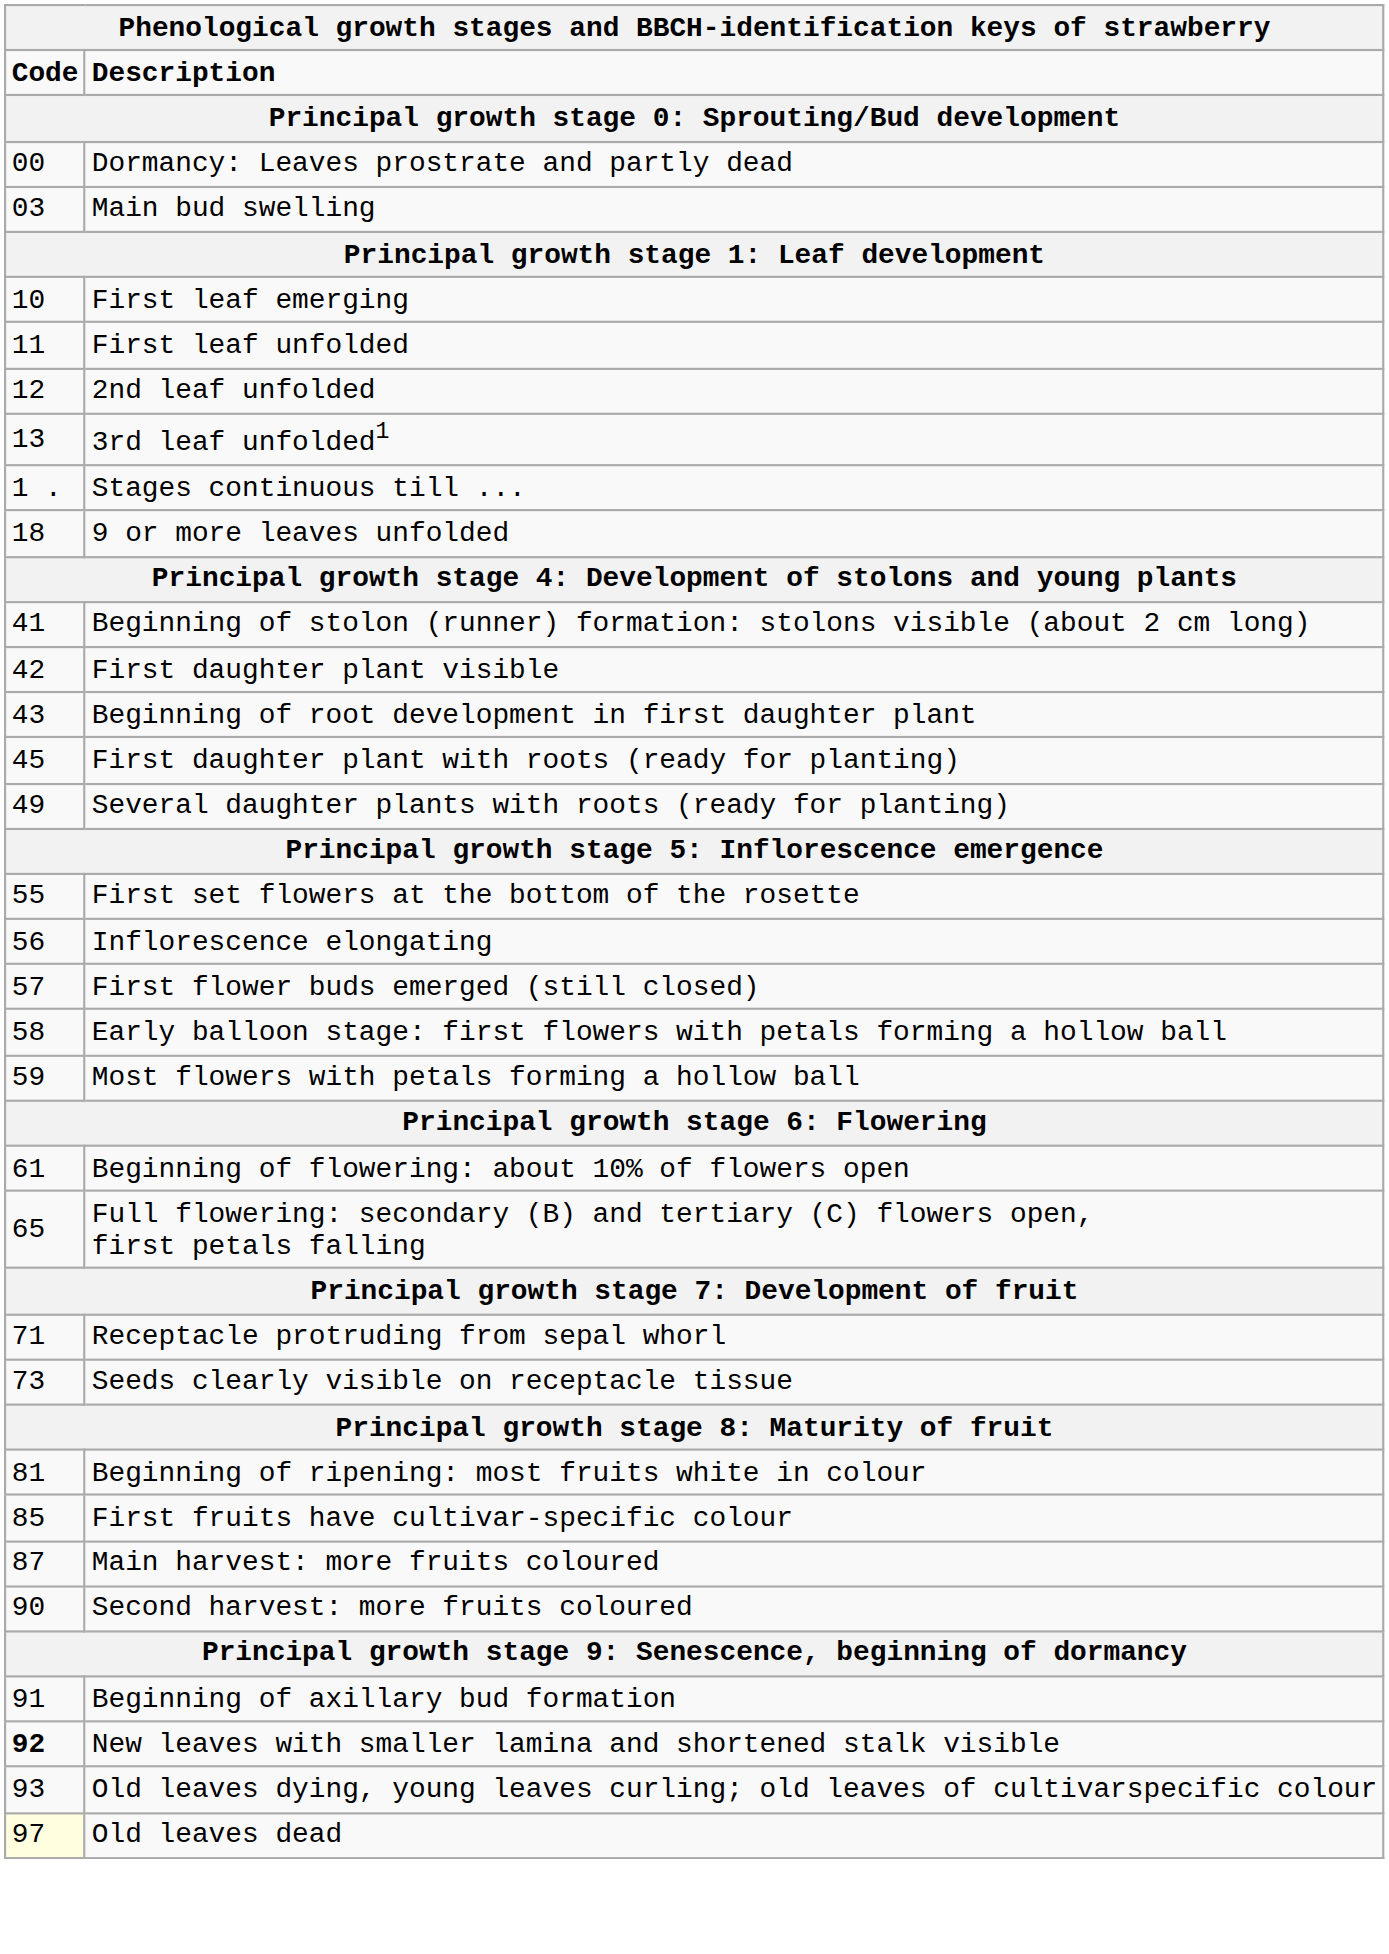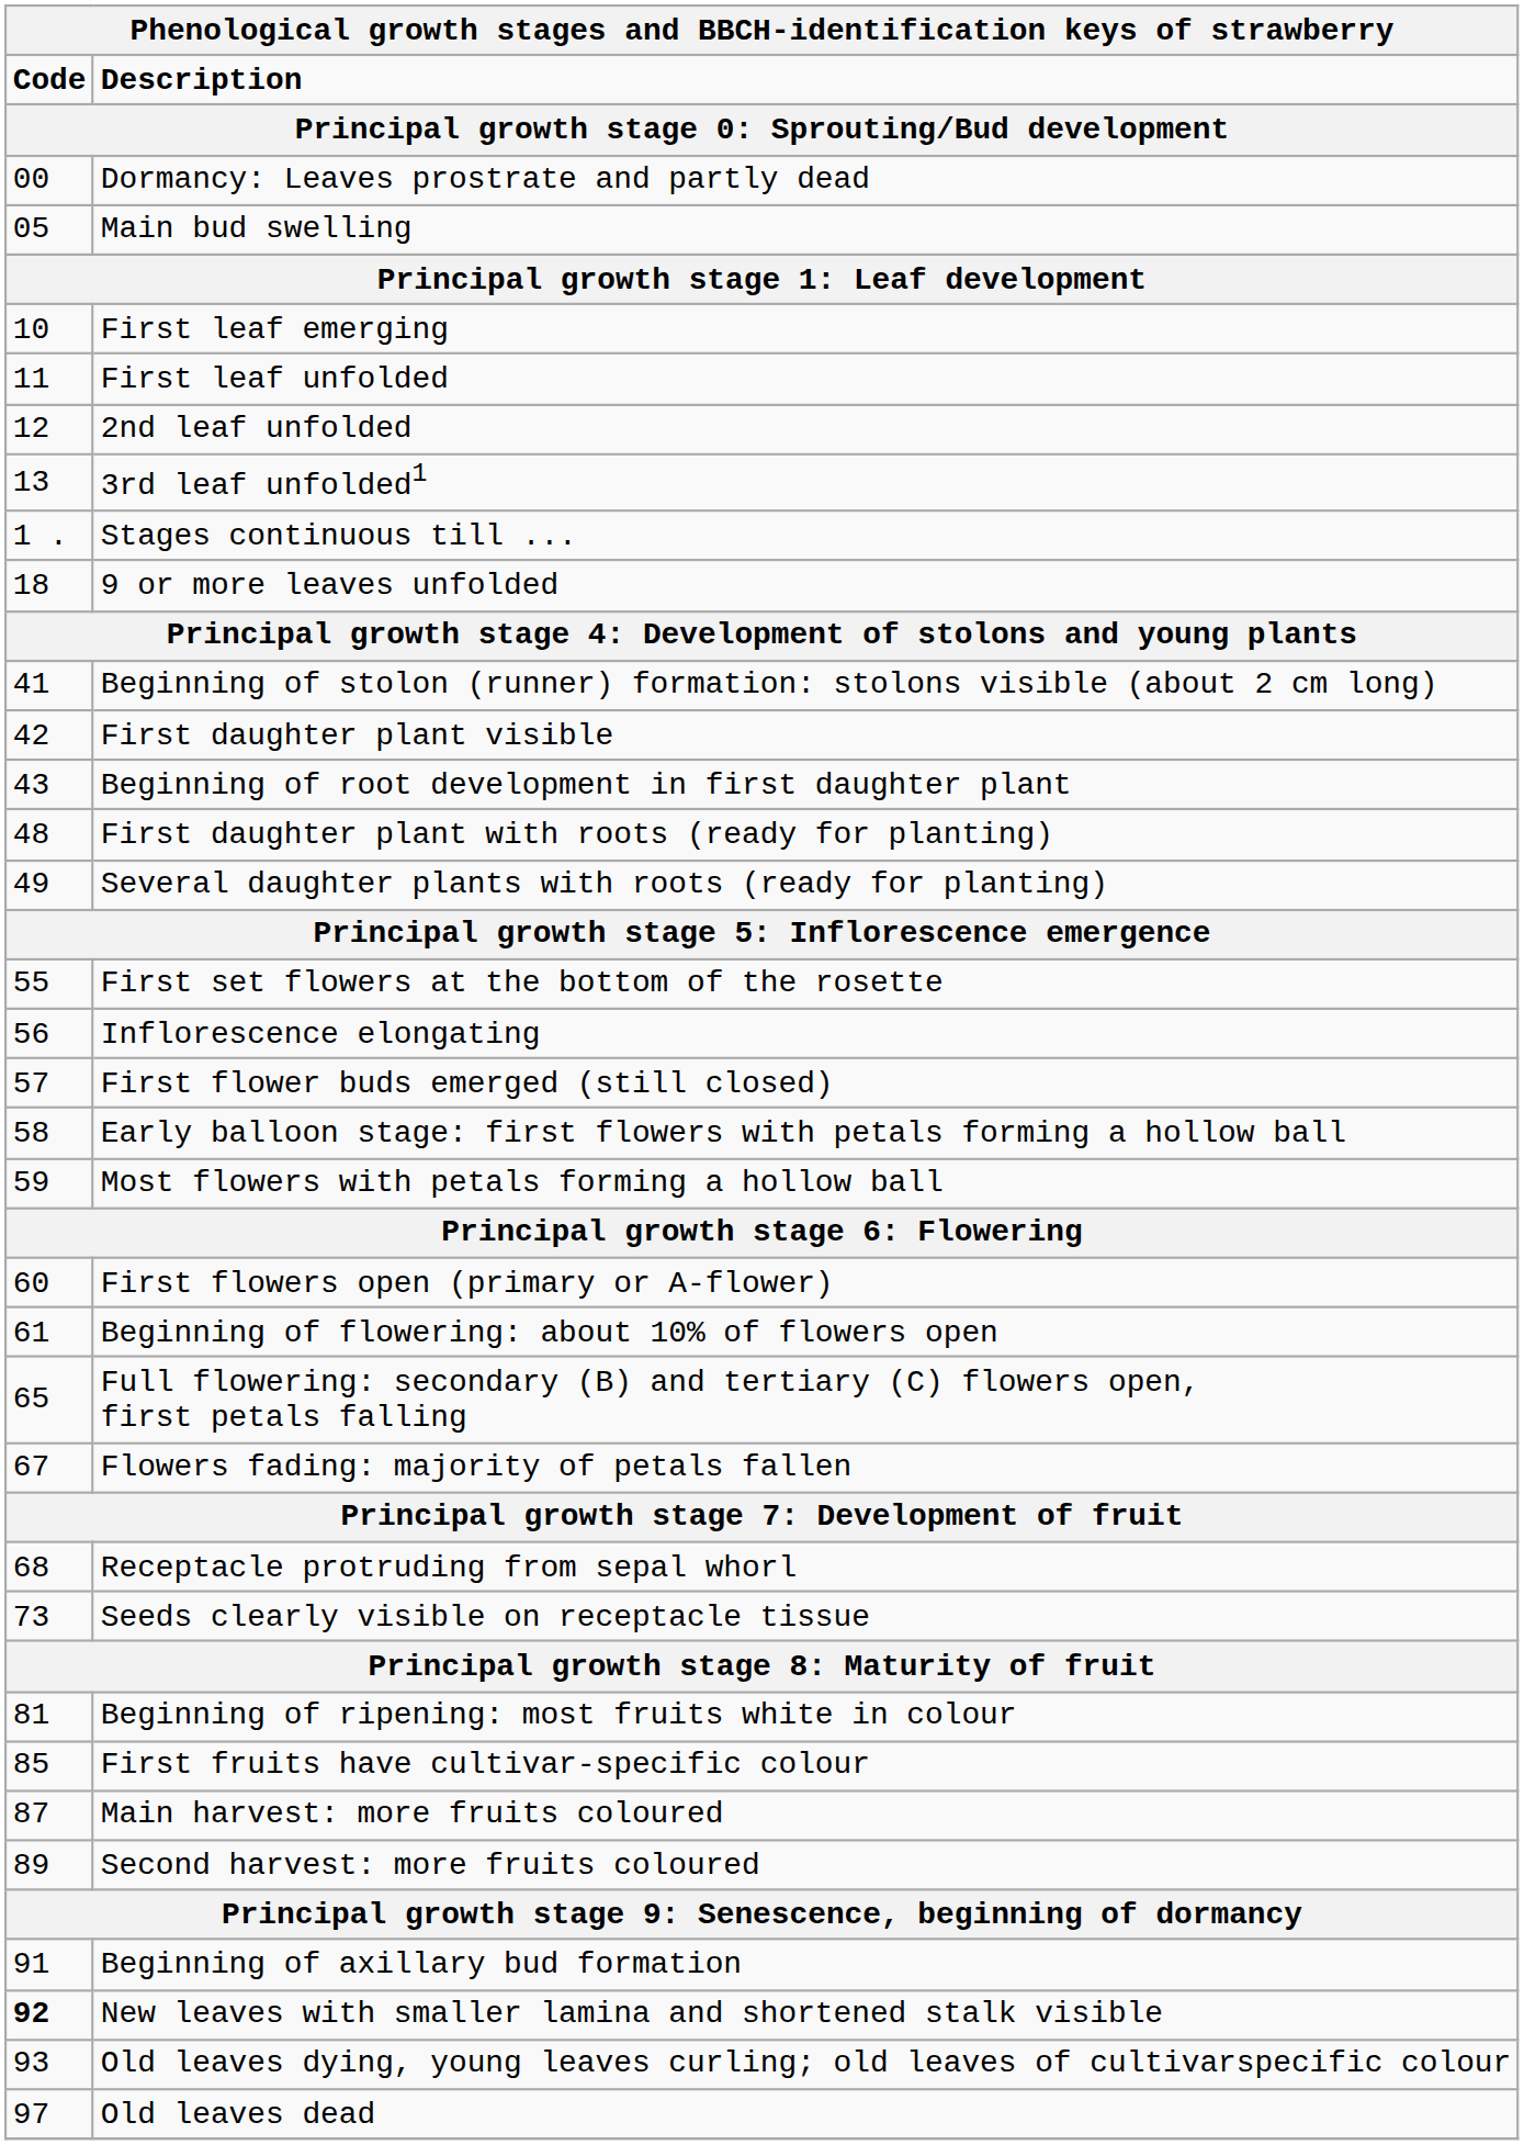Main bud swelling | Code: 03 -> 05
First daughter plant with roots (ready for planting) | Code: 45 -> 48
+ row: 60 | First flowers open (primary or A-flower)
+ row: 67 | Flowers fading: majority of petals fallen
Receptacle protruding from sepal whorl | Code: 71 -> 68
Second harvest: more fruits coloured | Code: 90 -> 89
Old leaves dead | Code: lightyellow background -> no background
